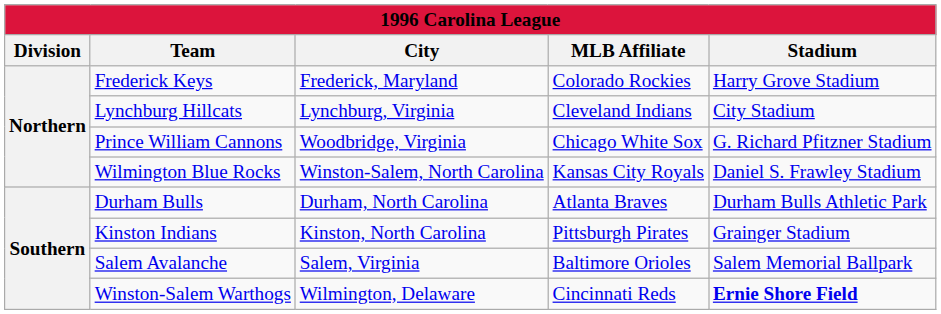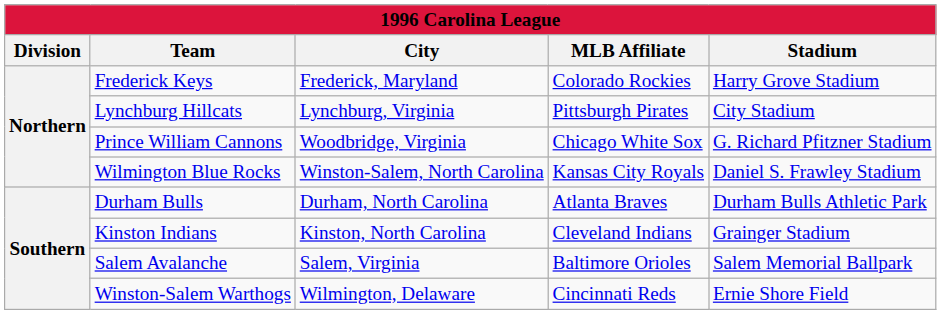Lynchburg Hillcats | MLB Affiliate: Cleveland Indians -> Pittsburgh Pirates
Kinston Indians | MLB Affiliate: Pittsburgh Pirates -> Cleveland Indians
Winston-Salem Warthogs | Stadium: bold -> normal
